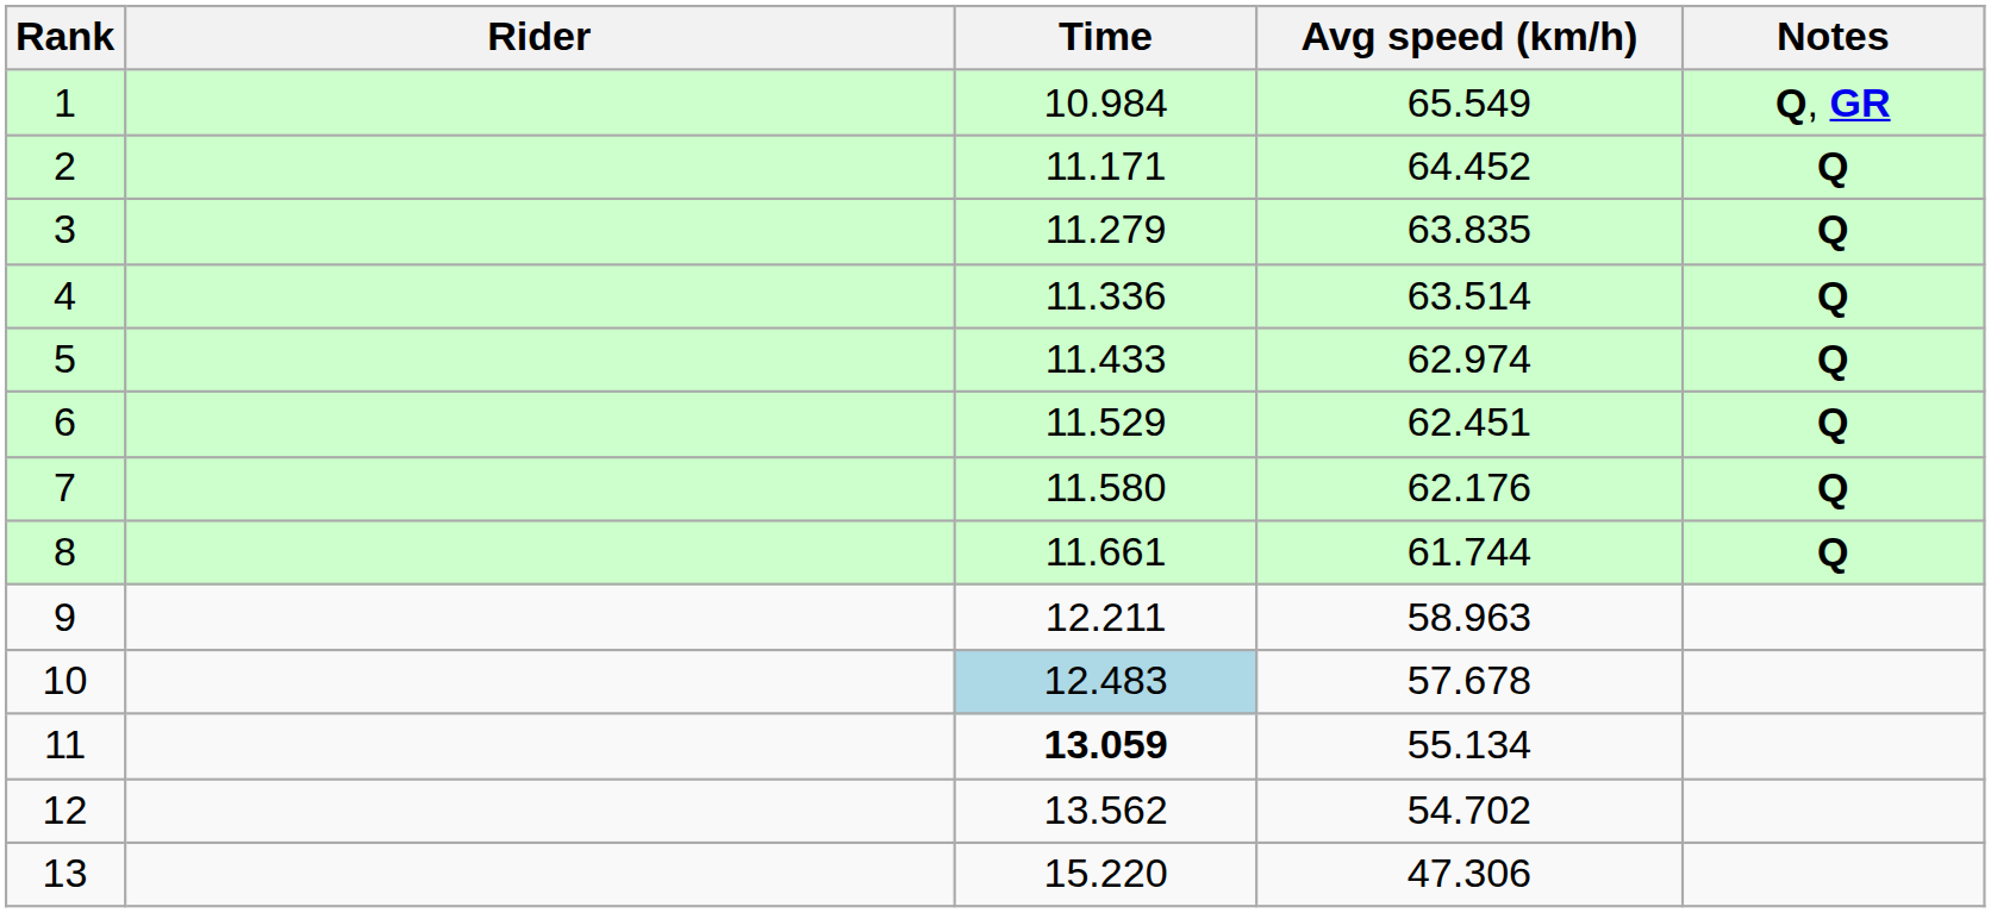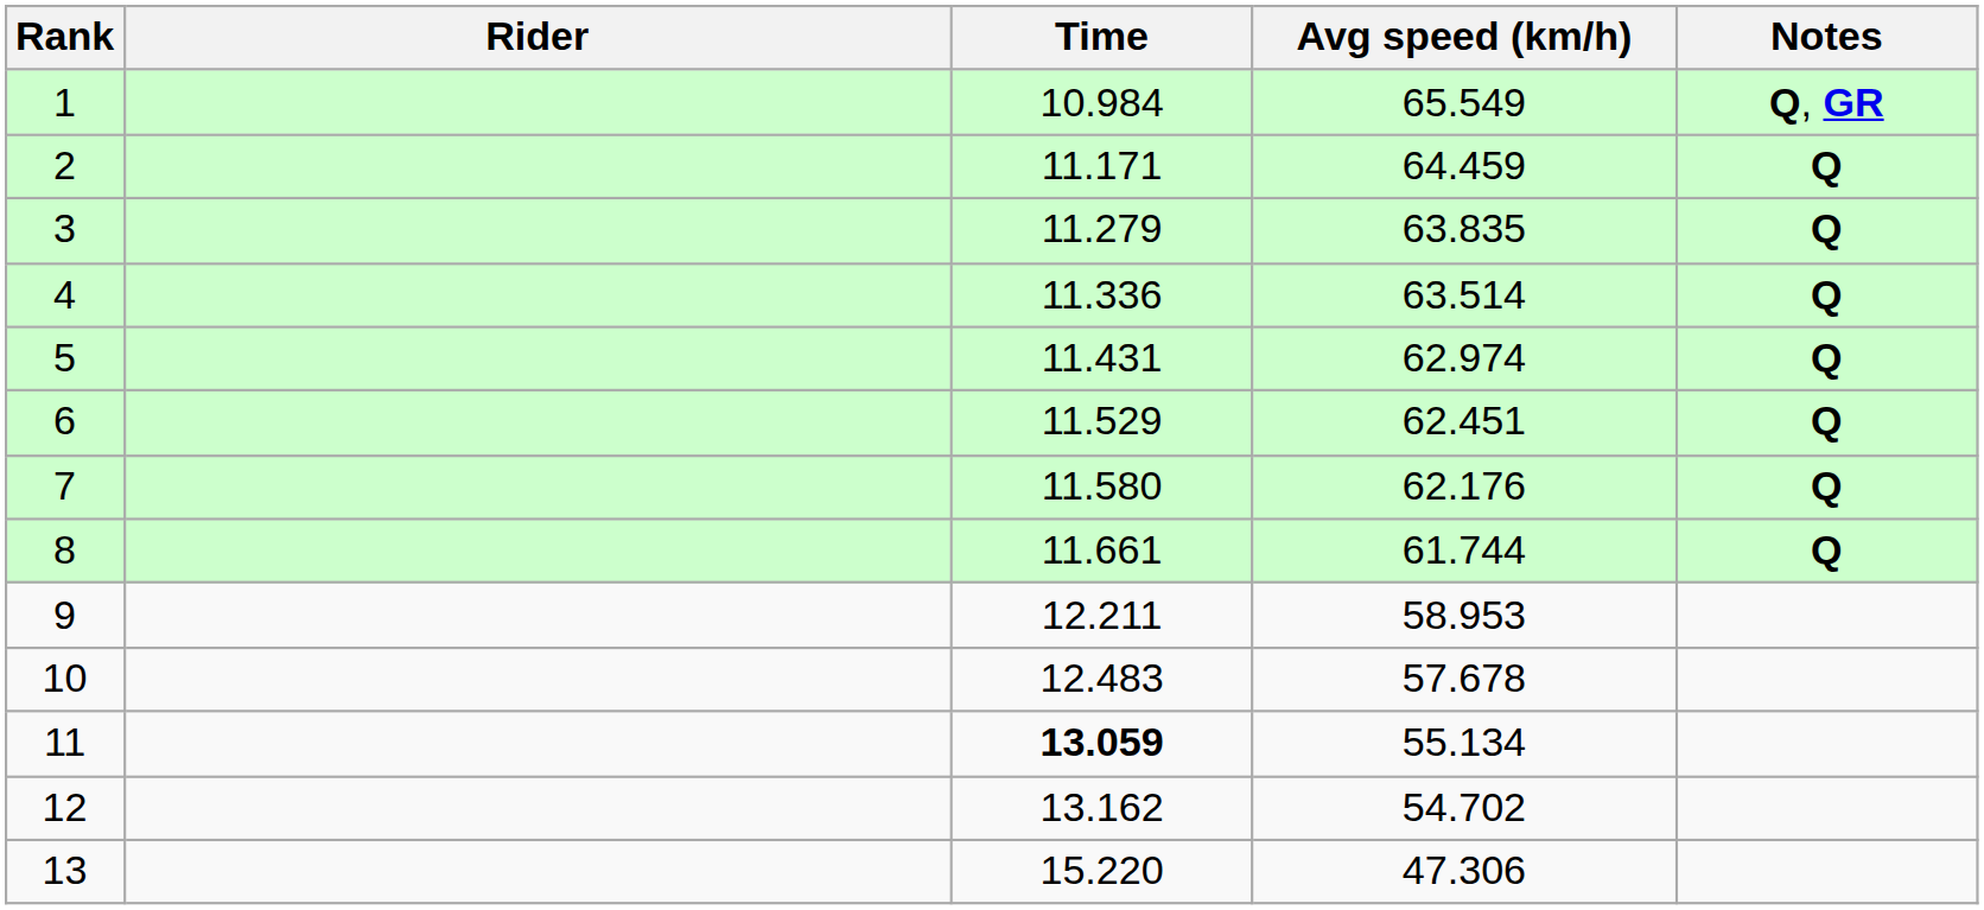2 | Avg speed (km/h): 64.452 -> 64.459
5 | Time: 11.433 -> 11.431
9 | Avg speed (km/h): 58.963 -> 58.953
10 | Time: lightblue background -> no background
12 | Time: 13.562 -> 13.162
